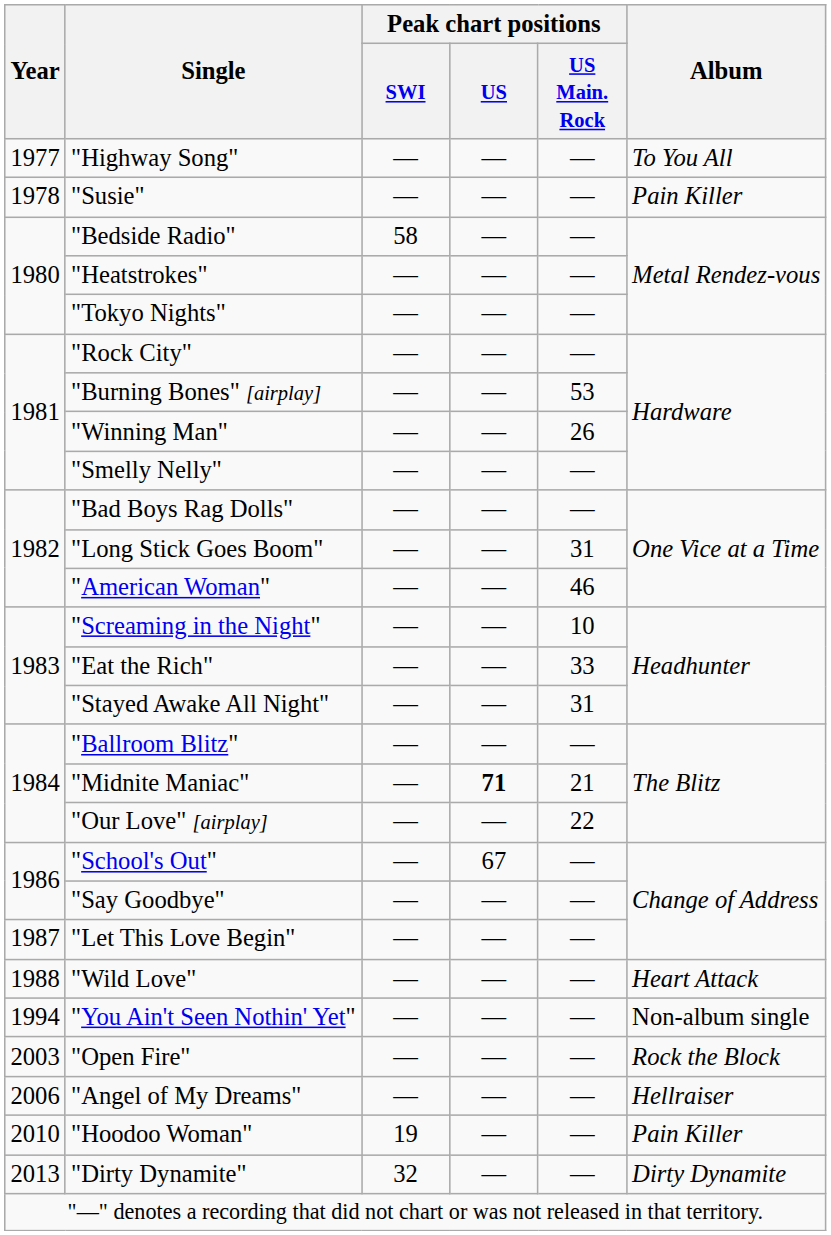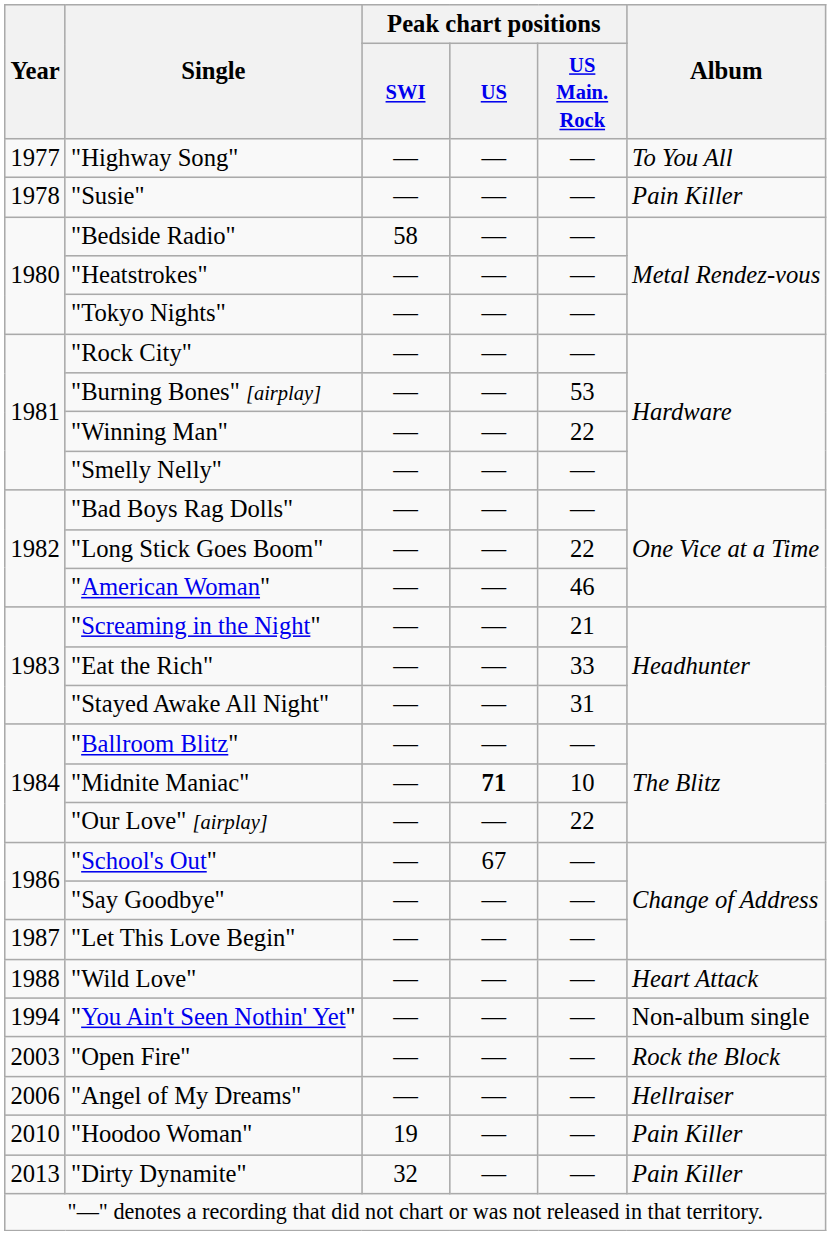"Winning Man" | Peak chart positions / US Main. Rock: 26 -> 22
"Long Stick Goes Boom" | Peak chart positions / US Main. Rock: 31 -> 22
"Screaming in the Night" | Peak chart positions / US Main. Rock: 10 -> 21
"Midnite Maniac" | Peak chart positions / US Main. Rock: 21 -> 10
"Dirty Dynamite" | Album: Dirty Dynamite -> Pain Killer
